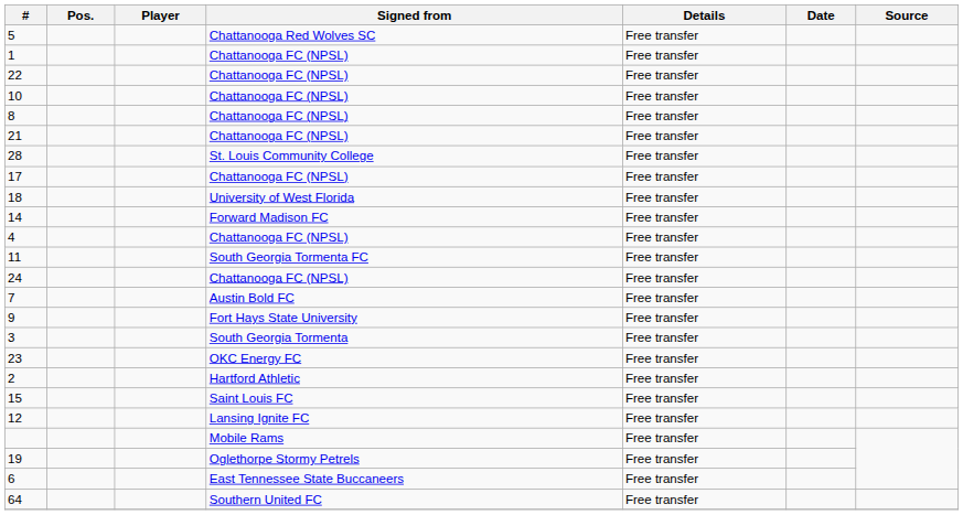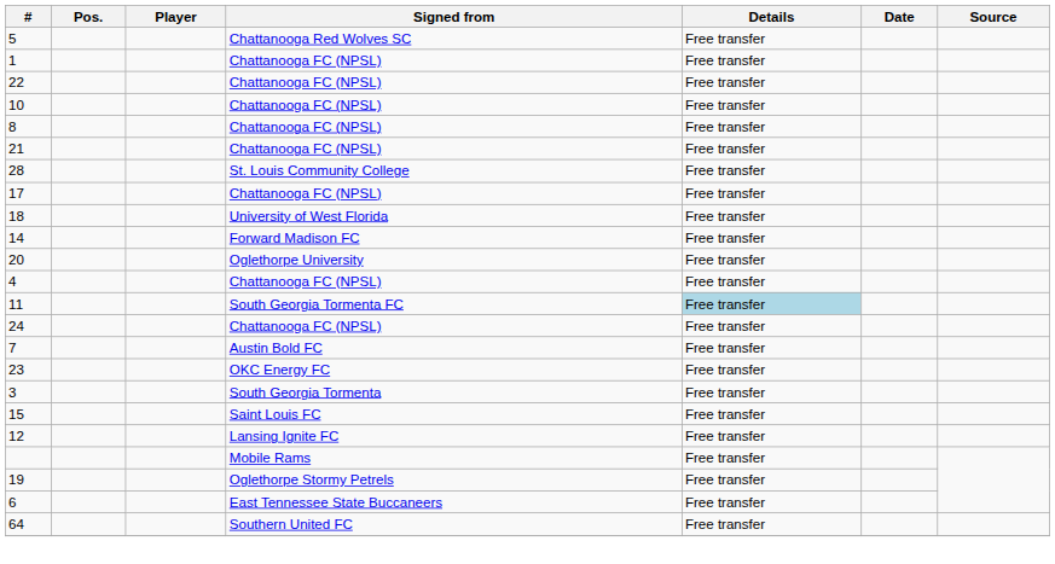+ row: 20 | Oglethorpe University | Free transfer
11 | Details: no background -> lightblue background
- row: 9 | Fort Hays State University | Free transfer
rows swapped: 23 <-> 3
- row: 2 | Hartford Athletic | Free transfer
